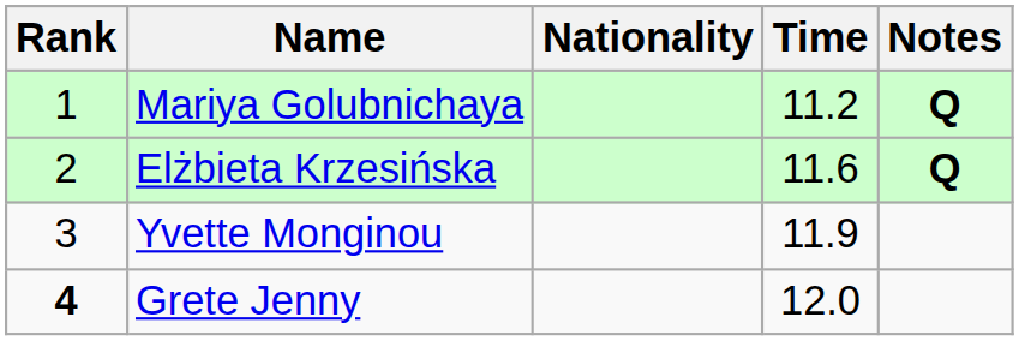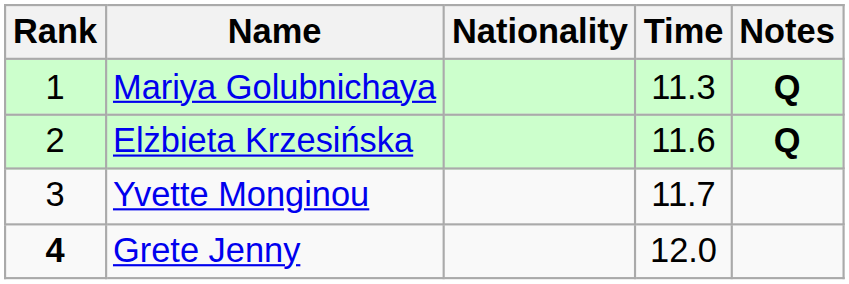Mariya Golubnichaya | Time: 11.2 -> 11.3
Yvette Monginou | Time: 11.9 -> 11.7
